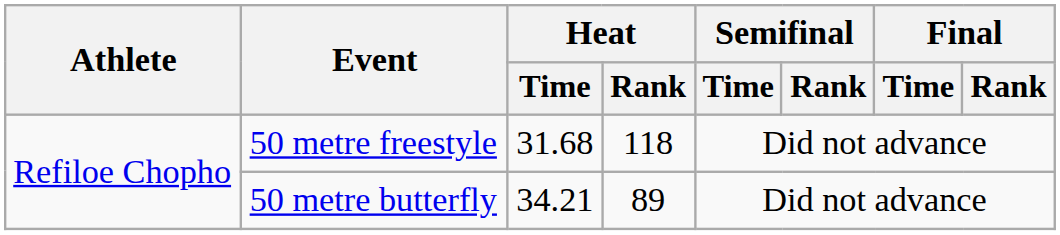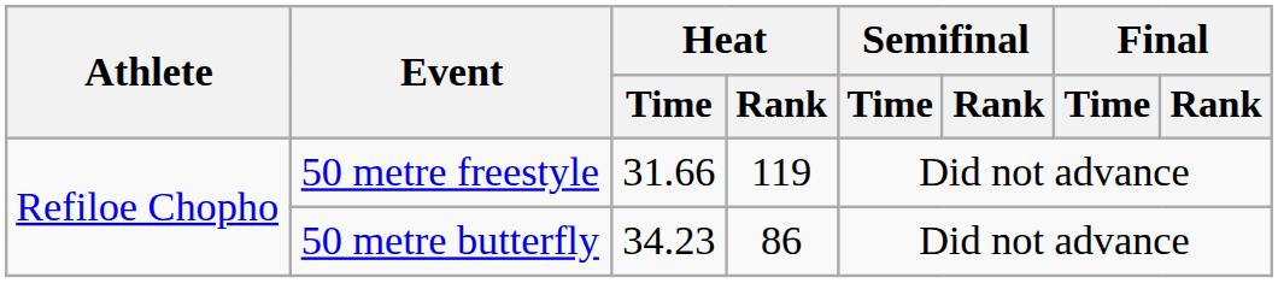50 metre freestyle | Heat / Time: 31.68 -> 31.66
50 metre freestyle | Heat / Rank: 118 -> 119
50 metre butterfly | Heat / Time: 34.21 -> 34.23
50 metre butterfly | Heat / Rank: 89 -> 86
